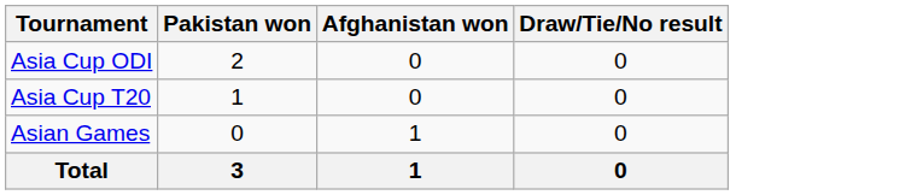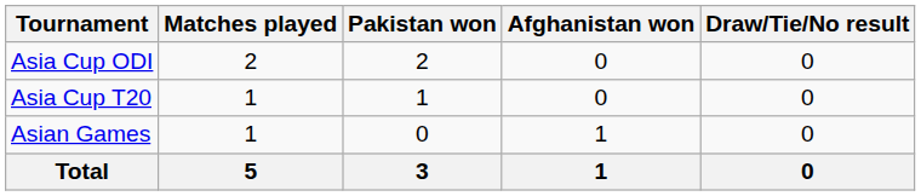+ column: Matches played | 2 | 1 | 1 | 5
